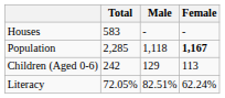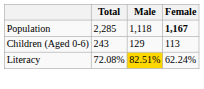- row: Houses | 583 | - | -
Children (Aged 0-6) | Total: 242 -> 243
Literacy | Total: 72.05% -> 72.08%
Literacy | Male: no background -> gold background
